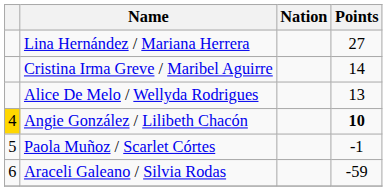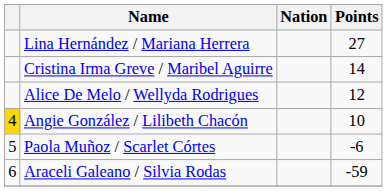Alice De Melo / Wellyda Rodrigues | Points: 13 -> 12
Angie González / Lilibeth Chacón | Points: bold -> normal
Paola Muñoz / Scarlet Córtes | Points: -1 -> -6
